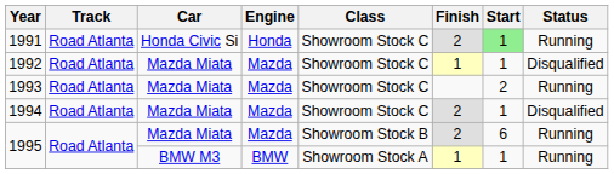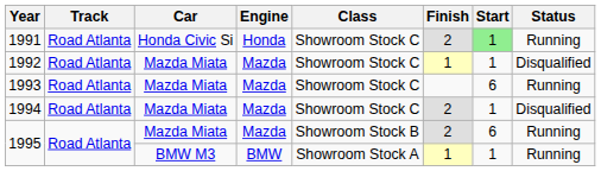1993 | Start: 2 -> 6
